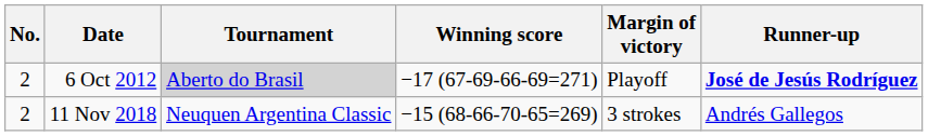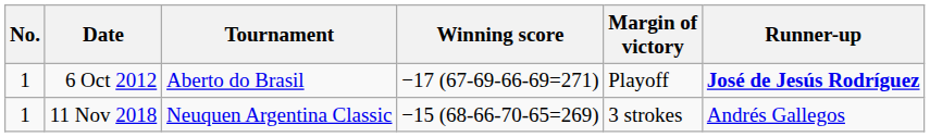6 Oct 2012 | No.: 2 -> 1
6 Oct 2012 | Tournament: lightgrey background -> no background
11 Nov 2018 | No.: 2 -> 1
